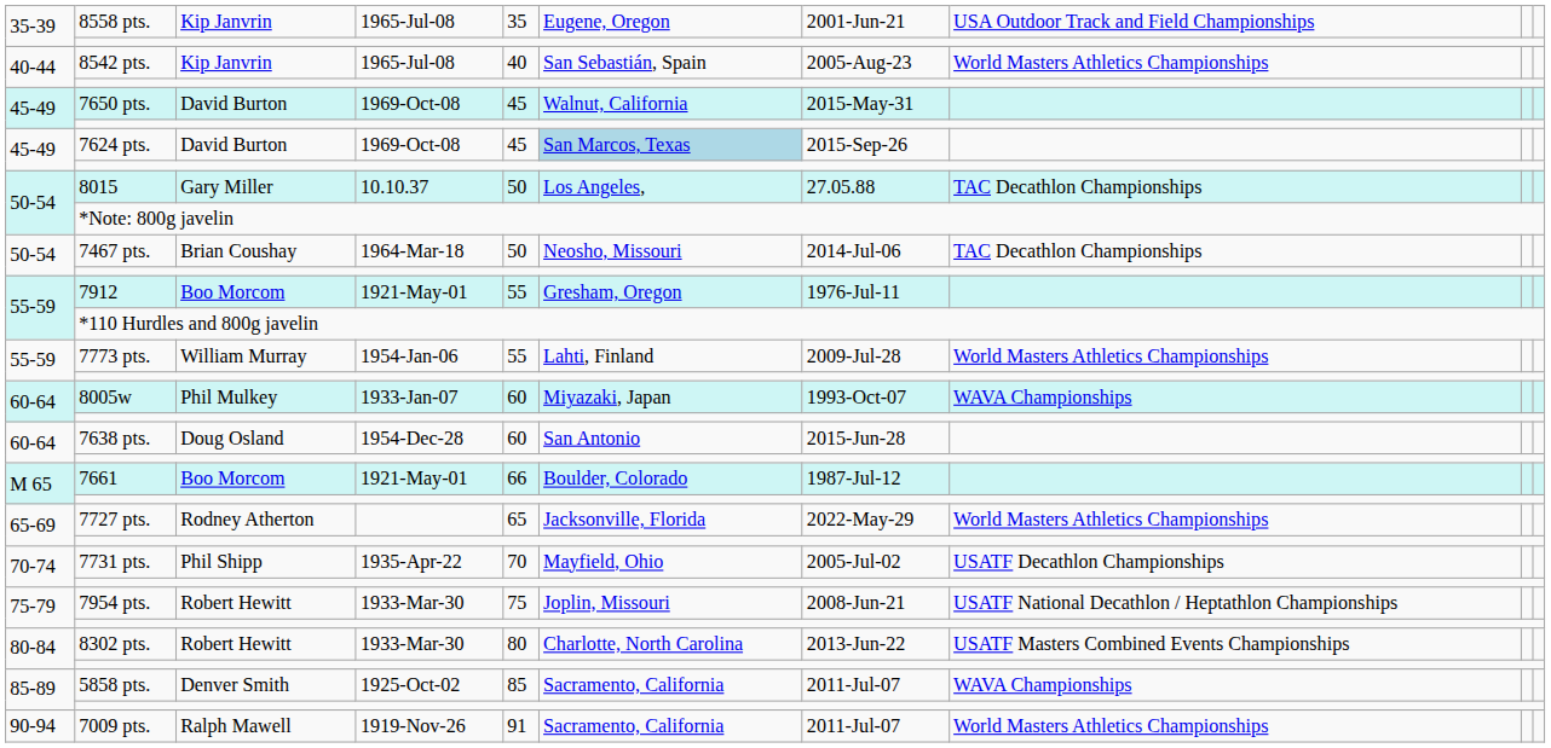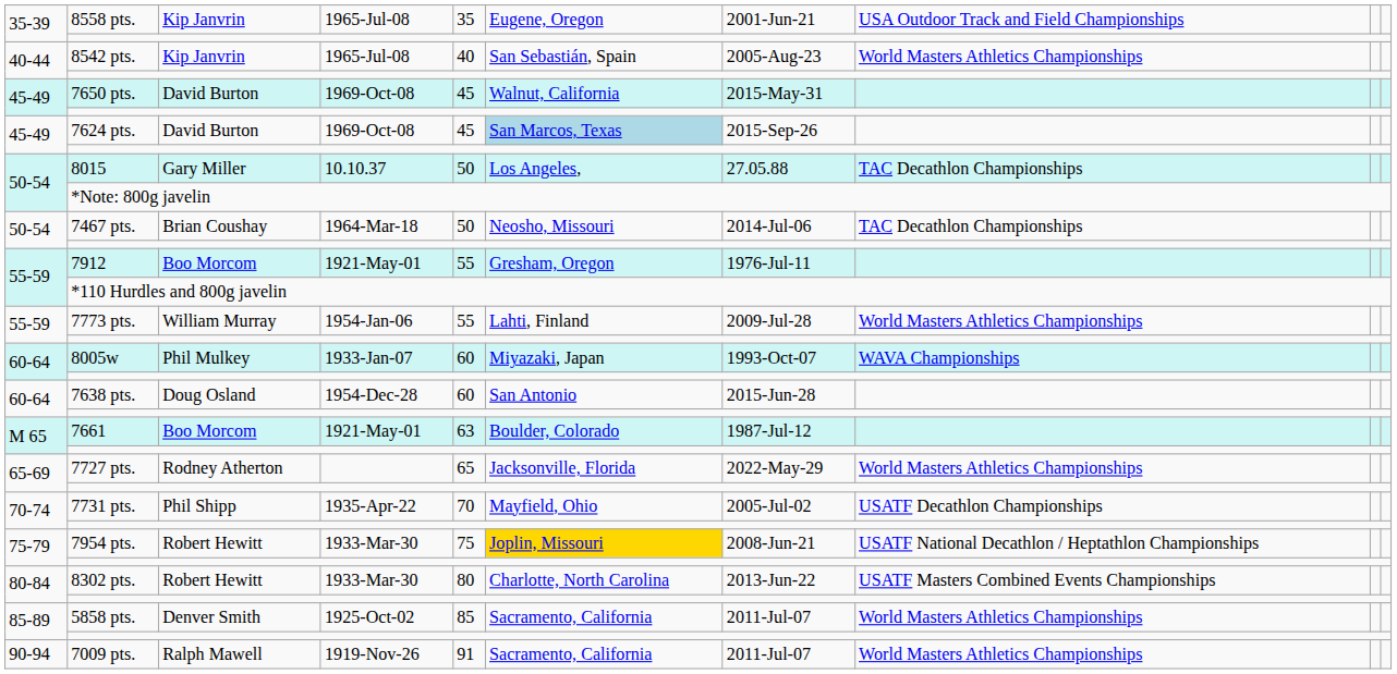7661 | column 5: 66 -> 63
7954 pts. | column 6: no background -> gold background
5858 pts. | column 8: WAVA Championships -> World Masters Athletics Championships
